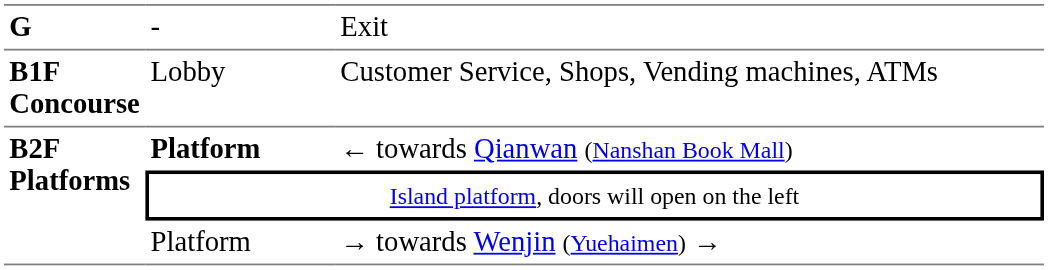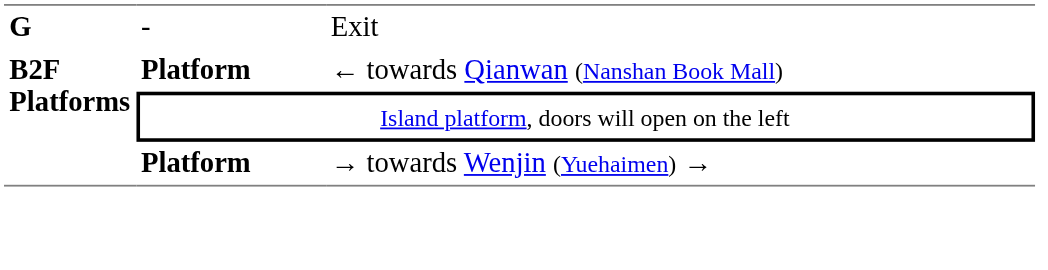- row: B1F Concourse | Lobby | Customer Service, Shops, Vending machines, ATMs
→ towards Wenjin (Yuehaimen) → | column 2: normal -> bold
